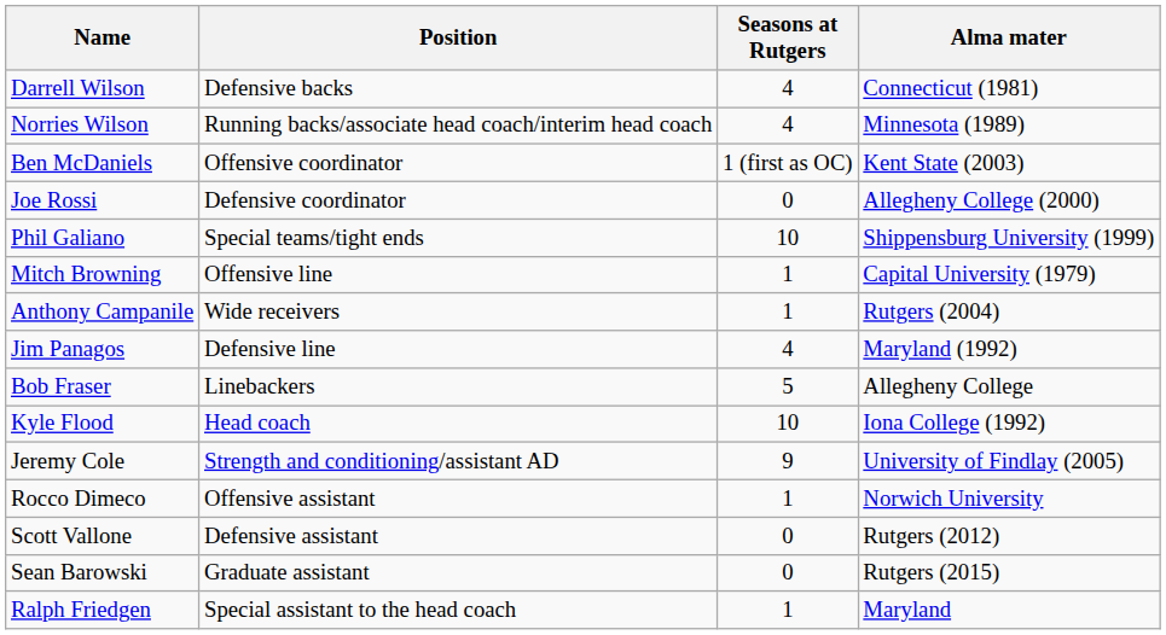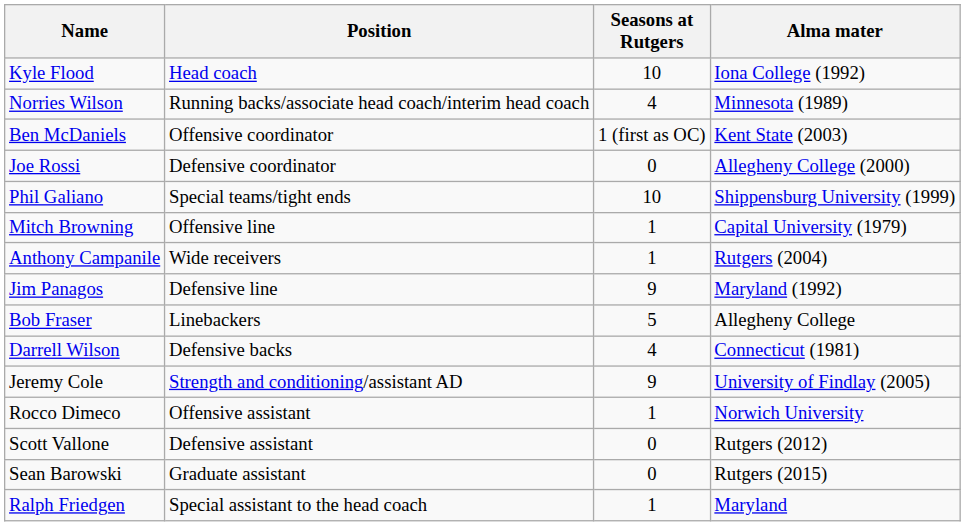rows swapped: Kyle Flood <-> Darrell Wilson
Jim Panagos | Seasons at Rutgers: 4 -> 9
